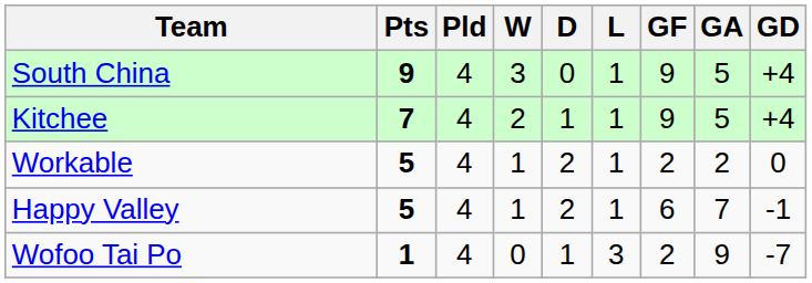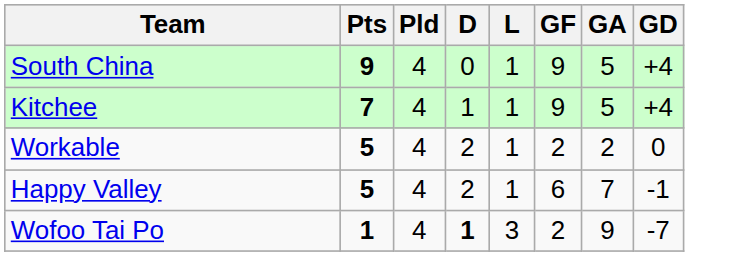- column: W | 3 | 2 | 1 | 1 | 0
Wofoo Tai Po | D: normal -> bold
